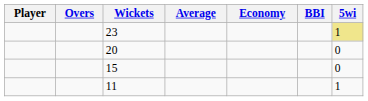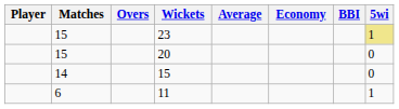+ column: Matches | 15 | 15 | 14 | 6
